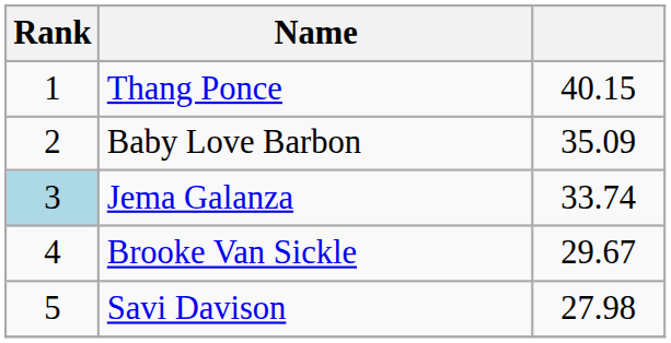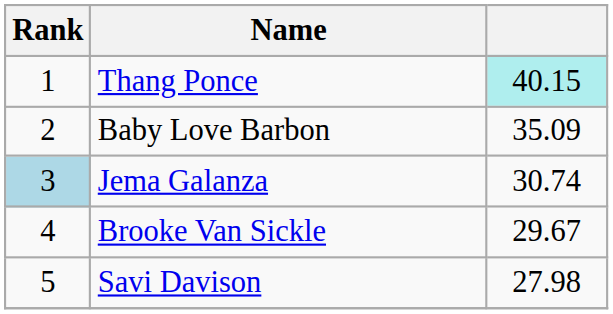Thang Ponce | column 3: no background -> paleturquoise background
Jema Galanza | column 3: 33.74 -> 30.74
